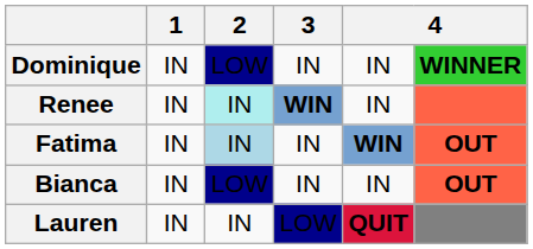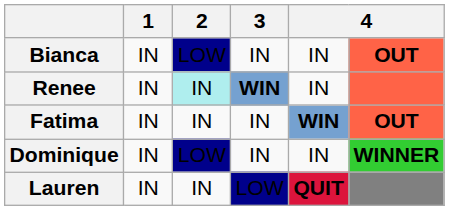rows swapped: Dominique <-> Bianca
Fatima | 2: lightblue background -> no background
